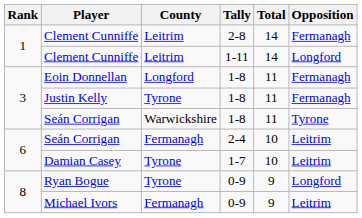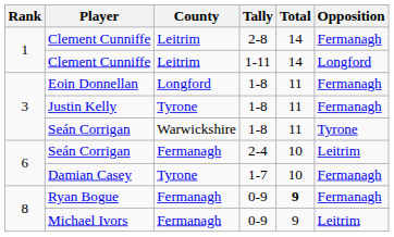Damian Casey | Opposition: Leitrim -> Fermanagh
Ryan Bogue | County: Tyrone -> Fermanagh
Ryan Bogue | Total: normal -> bold
Ryan Bogue | Opposition: Longford -> Fermanagh
